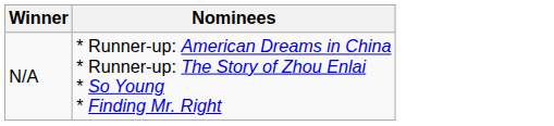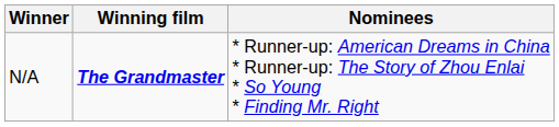+ column: Winning film | The Grandmaster
